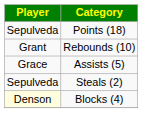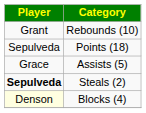rows swapped: Points (18) <-> Rebounds (10)
Steals (2) | Player: normal -> bold
